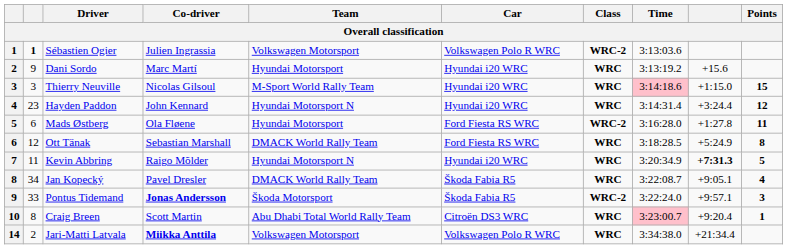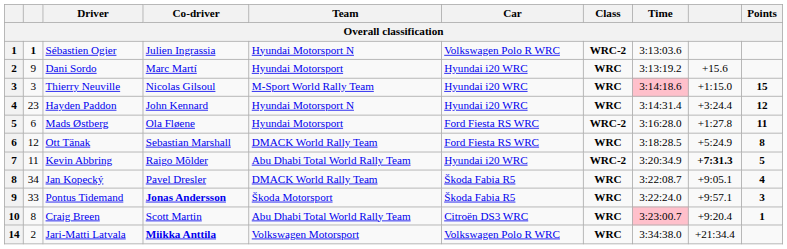Sébastien Ogier | Team: Volkswagen Motorsport -> Hyundai Motorsport N
Kevin Abbring | Team: Hyundai Motorsport N -> Abu Dhabi Total World Rally Team
Kevin Abbring | Class: WRC -> WRC-2
Pontus Tidemand | Class: WRC-2 -> WRC
